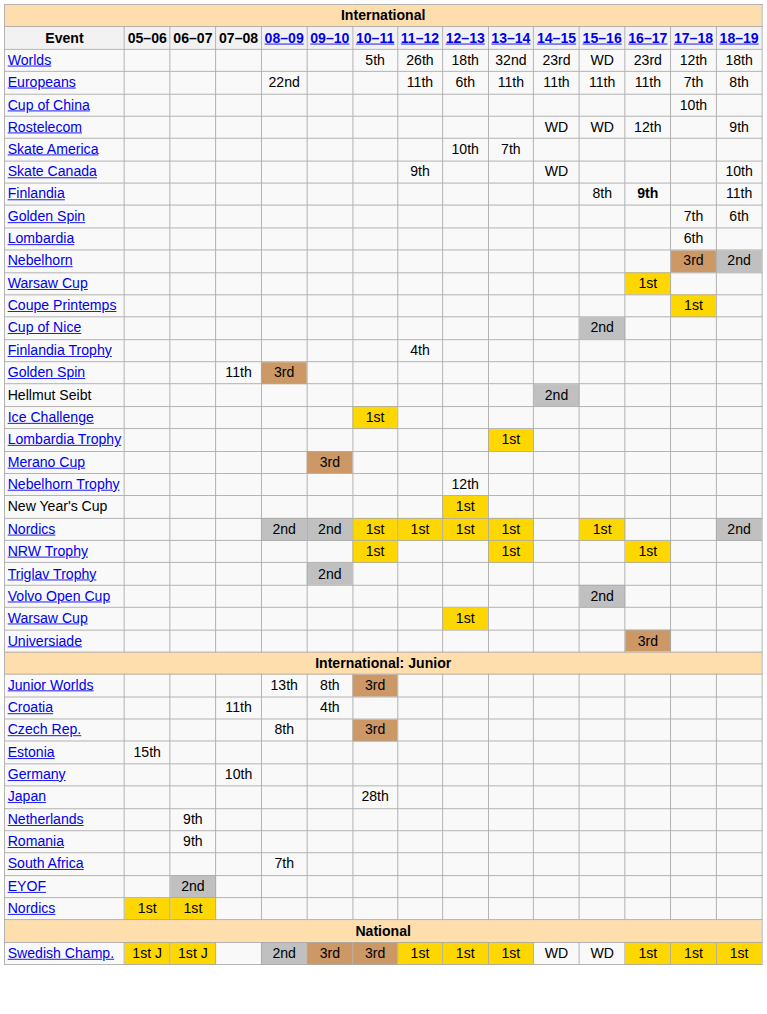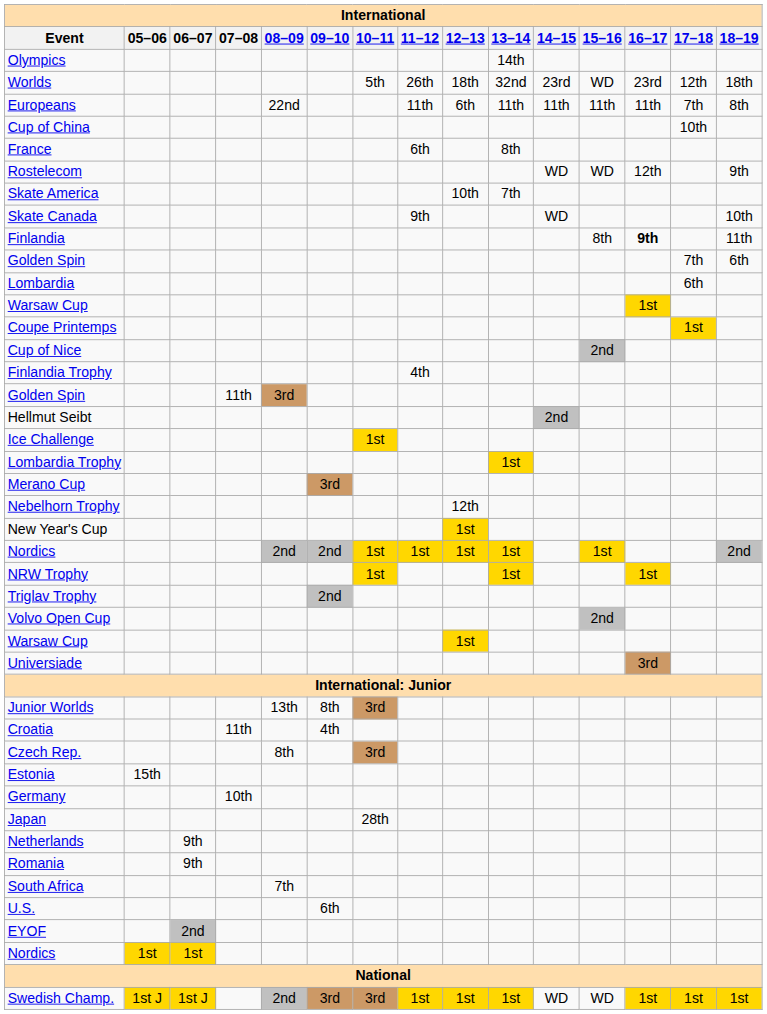+ row: Olympics | 14th
+ row: France | 6th | 8th
- row: Nebelhorn | 3rd | 2nd
+ row: U.S. | 6th
